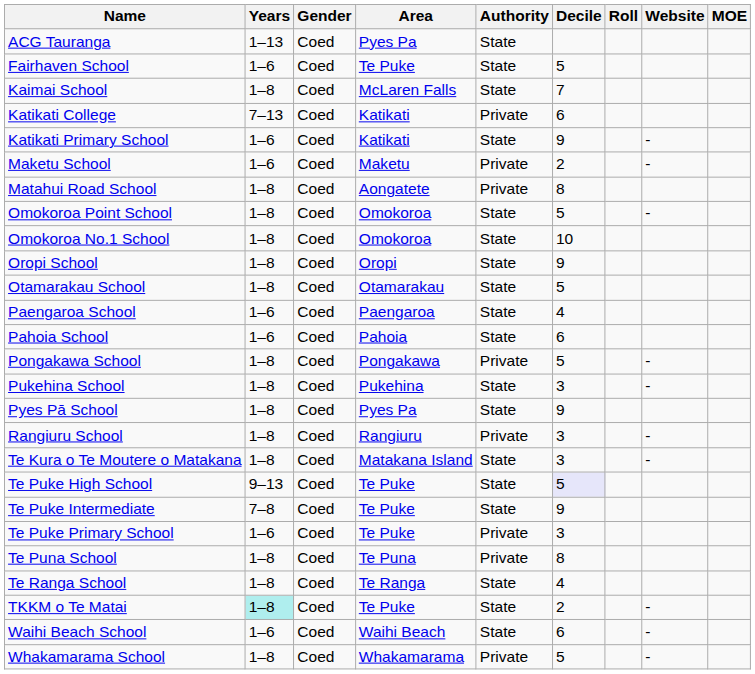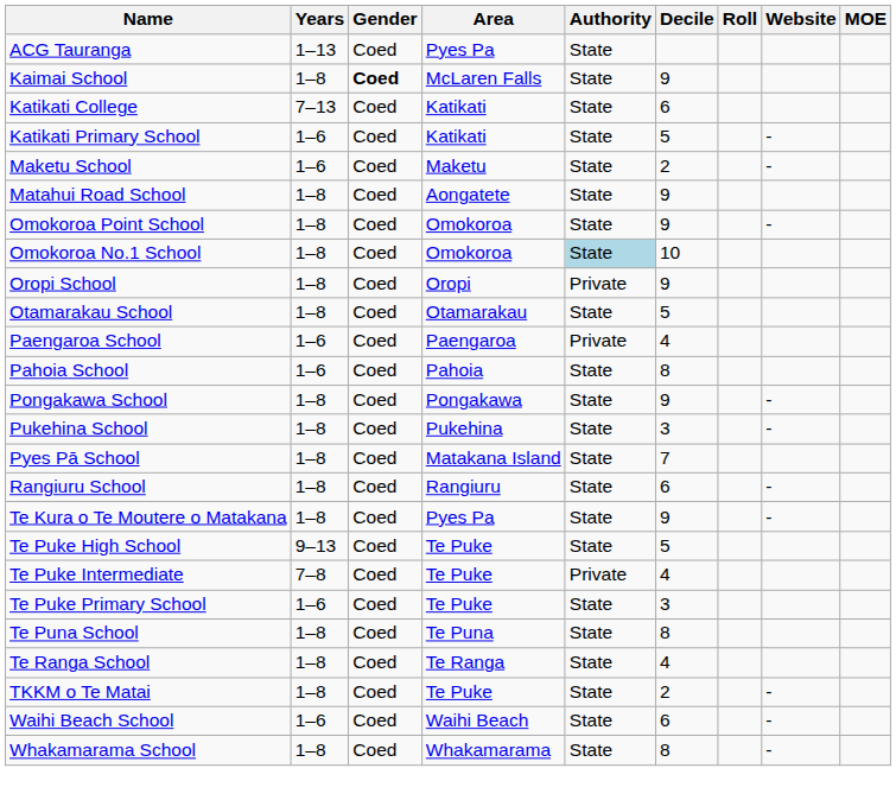- row: Fairhaven School | 1–6 | Coed | Te Puke | State | 5
Kaimai School | Gender: normal -> bold
Kaimai School | Decile: 7 -> 9
Katikati College | Authority: Private -> State
Katikati Primary School | Decile: 9 -> 5
Maketu School | Authority: Private -> State
Matahui Road School | Authority: Private -> State
Matahui Road School | Decile: 8 -> 9
Omokoroa Point School | Decile: 5 -> 9
Omokoroa No.1 School | Authority: no background -> lightblue background
Oropi School | Authority: State -> Private
Paengaroa School | Authority: State -> Private
Pahoia School | Decile: 6 -> 8
Pongakawa School | Authority: Private -> State
Pongakawa School | Decile: 5 -> 9
Pyes Pā School | Area: Pyes Pa -> Matakana Island
Pyes Pā School | Decile: 9 -> 7
Rangiuru School | Authority: Private -> State
Rangiuru School | Decile: 3 -> 6
Te Kura o Te Moutere o Matakana | Area: Matakana Island -> Pyes Pa
Te Kura o Te Moutere o Matakana | Decile: 3 -> 9
Te Puke High School | Decile: lavender background -> no background
Te Puke Intermediate | Authority: State -> Private
Te Puke Intermediate | Decile: 9 -> 4
Te Puke Primary School | Authority: Private -> State
Te Puna School | Authority: Private -> State
TKKM o Te Matai | Years: paleturquoise background -> no background
Whakamarama School | Authority: Private -> State
Whakamarama School | Decile: 5 -> 8
